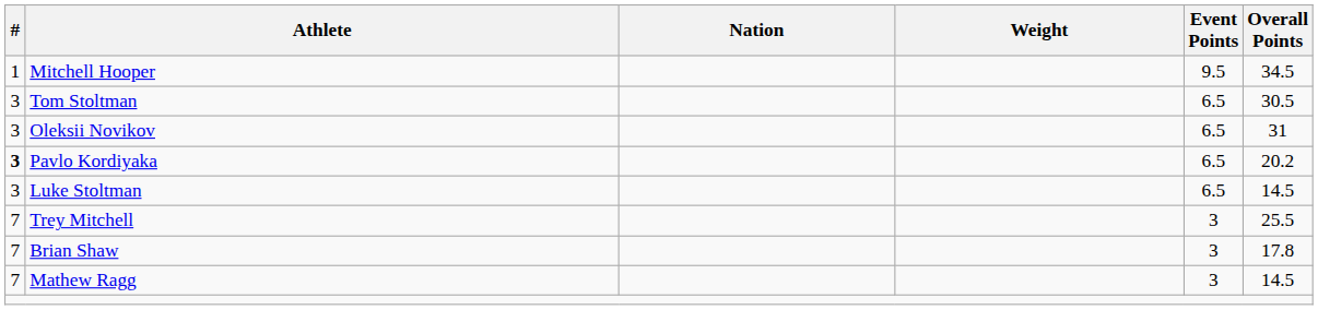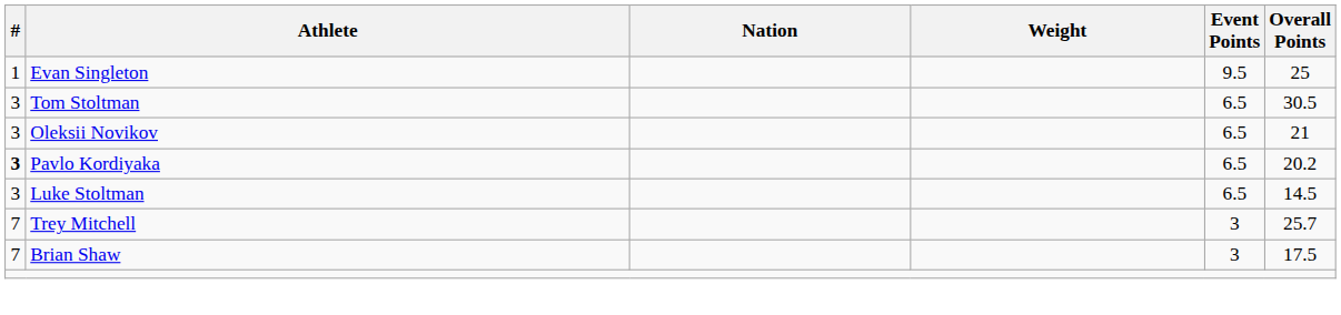+ row: 1 | Evan Singleton | 9.5 | 25
- row: 1 | Mitchell Hooper | 9.5 | 34.5
Oleksii Novikov | Overall Points: 31 -> 21
Trey Mitchell | Overall Points: 25.5 -> 25.7
Brian Shaw | Overall Points: 17.8 -> 17.5
- row: 7 | Mathew Ragg | 3 | 14.5
